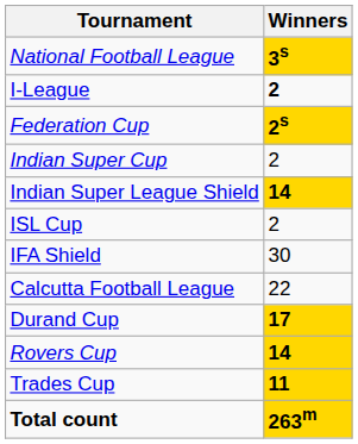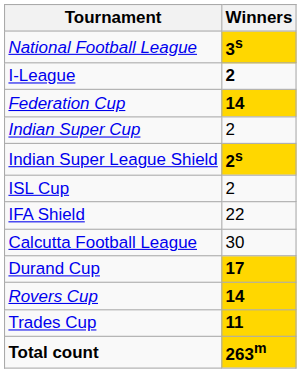Federation Cup | column 2: 2s -> 14
Indian Super League Shield | column 2: 14 -> 2s
IFA Shield | column 2: 30 -> 22
Calcutta Football League | column 2: 22 -> 30
